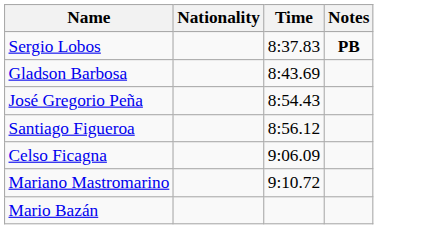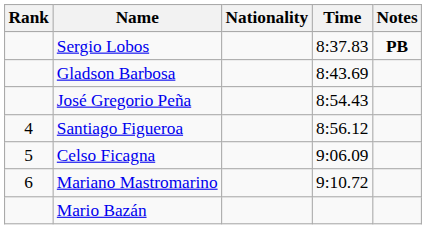+ column: Rank | 4 | 5 | 6
